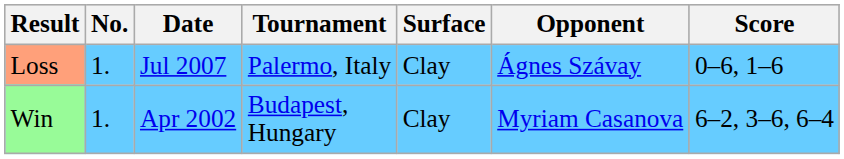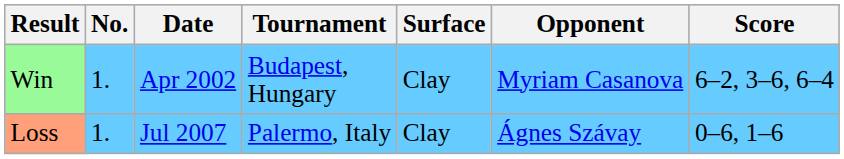rows swapped: Win <-> Loss
